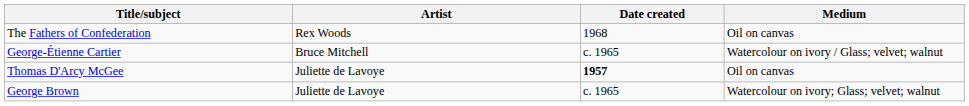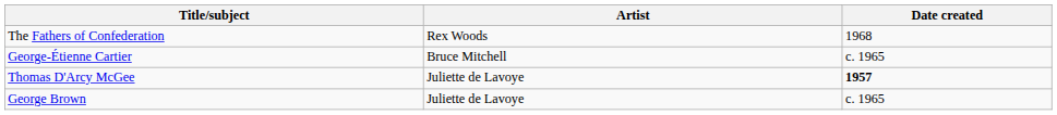- column: Medium | Oil on canvas | Watercolour on ivory / Glass; velvet; walnut | Oil on canvas | Watercolour on ivory; Glass; velvet; walnut
